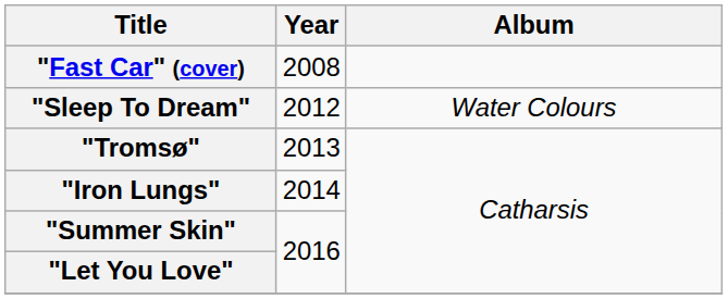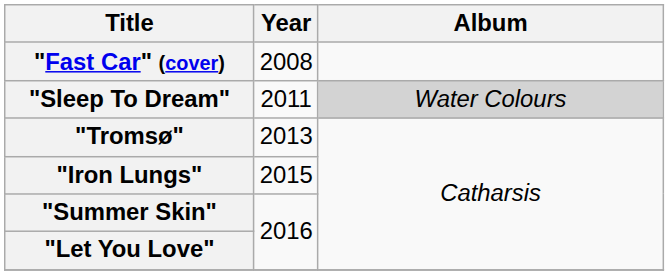"Sleep To Dream" | Year: 2012 -> 2011
"Sleep To Dream" | Album: no background -> lightgrey background
"Iron Lungs" | Year: 2014 -> 2015
